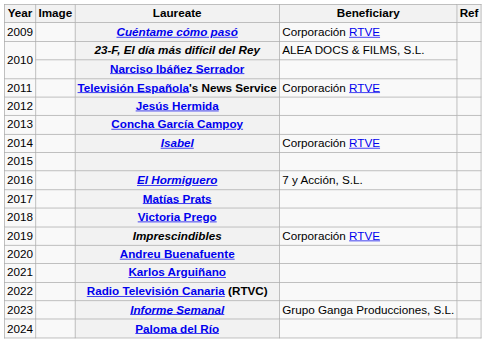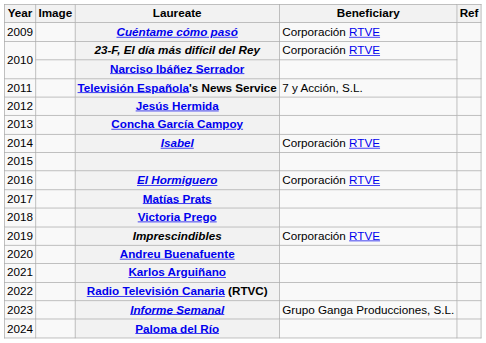23-F, El día más difícil del Rey | Beneficiary: ALEA DOCS & FILMS, S.L. -> Corporación RTVE
Televisión Española's News Service | Beneficiary: Corporación RTVE -> 7 y Acción, S.L.
El Hormiguero | Beneficiary: 7 y Acción, S.L. -> Corporación RTVE
